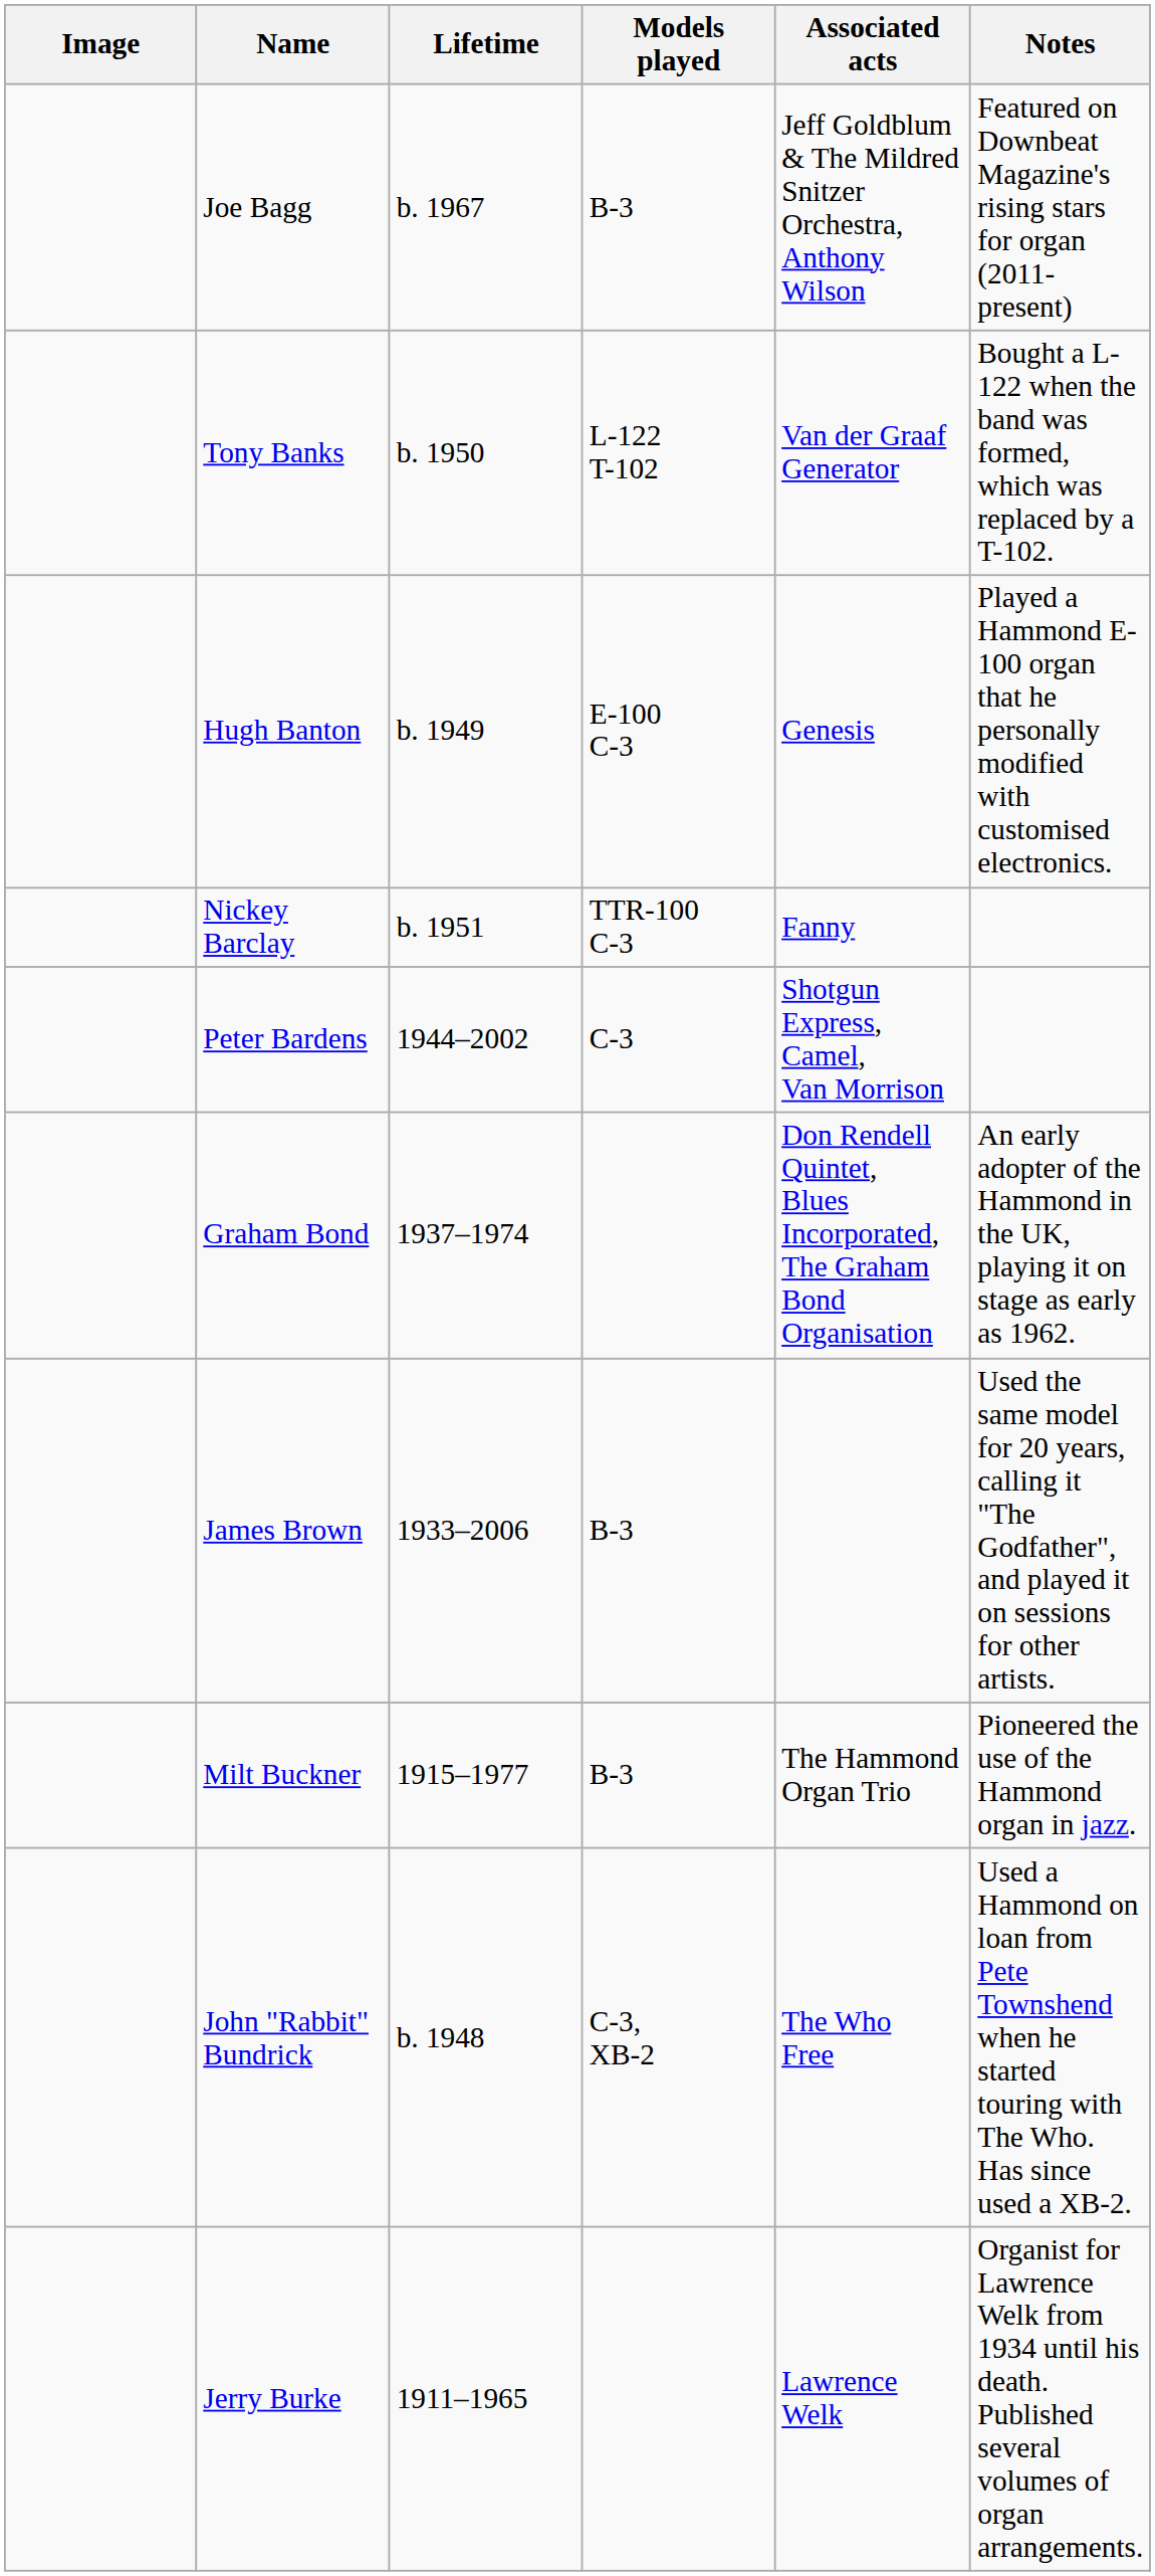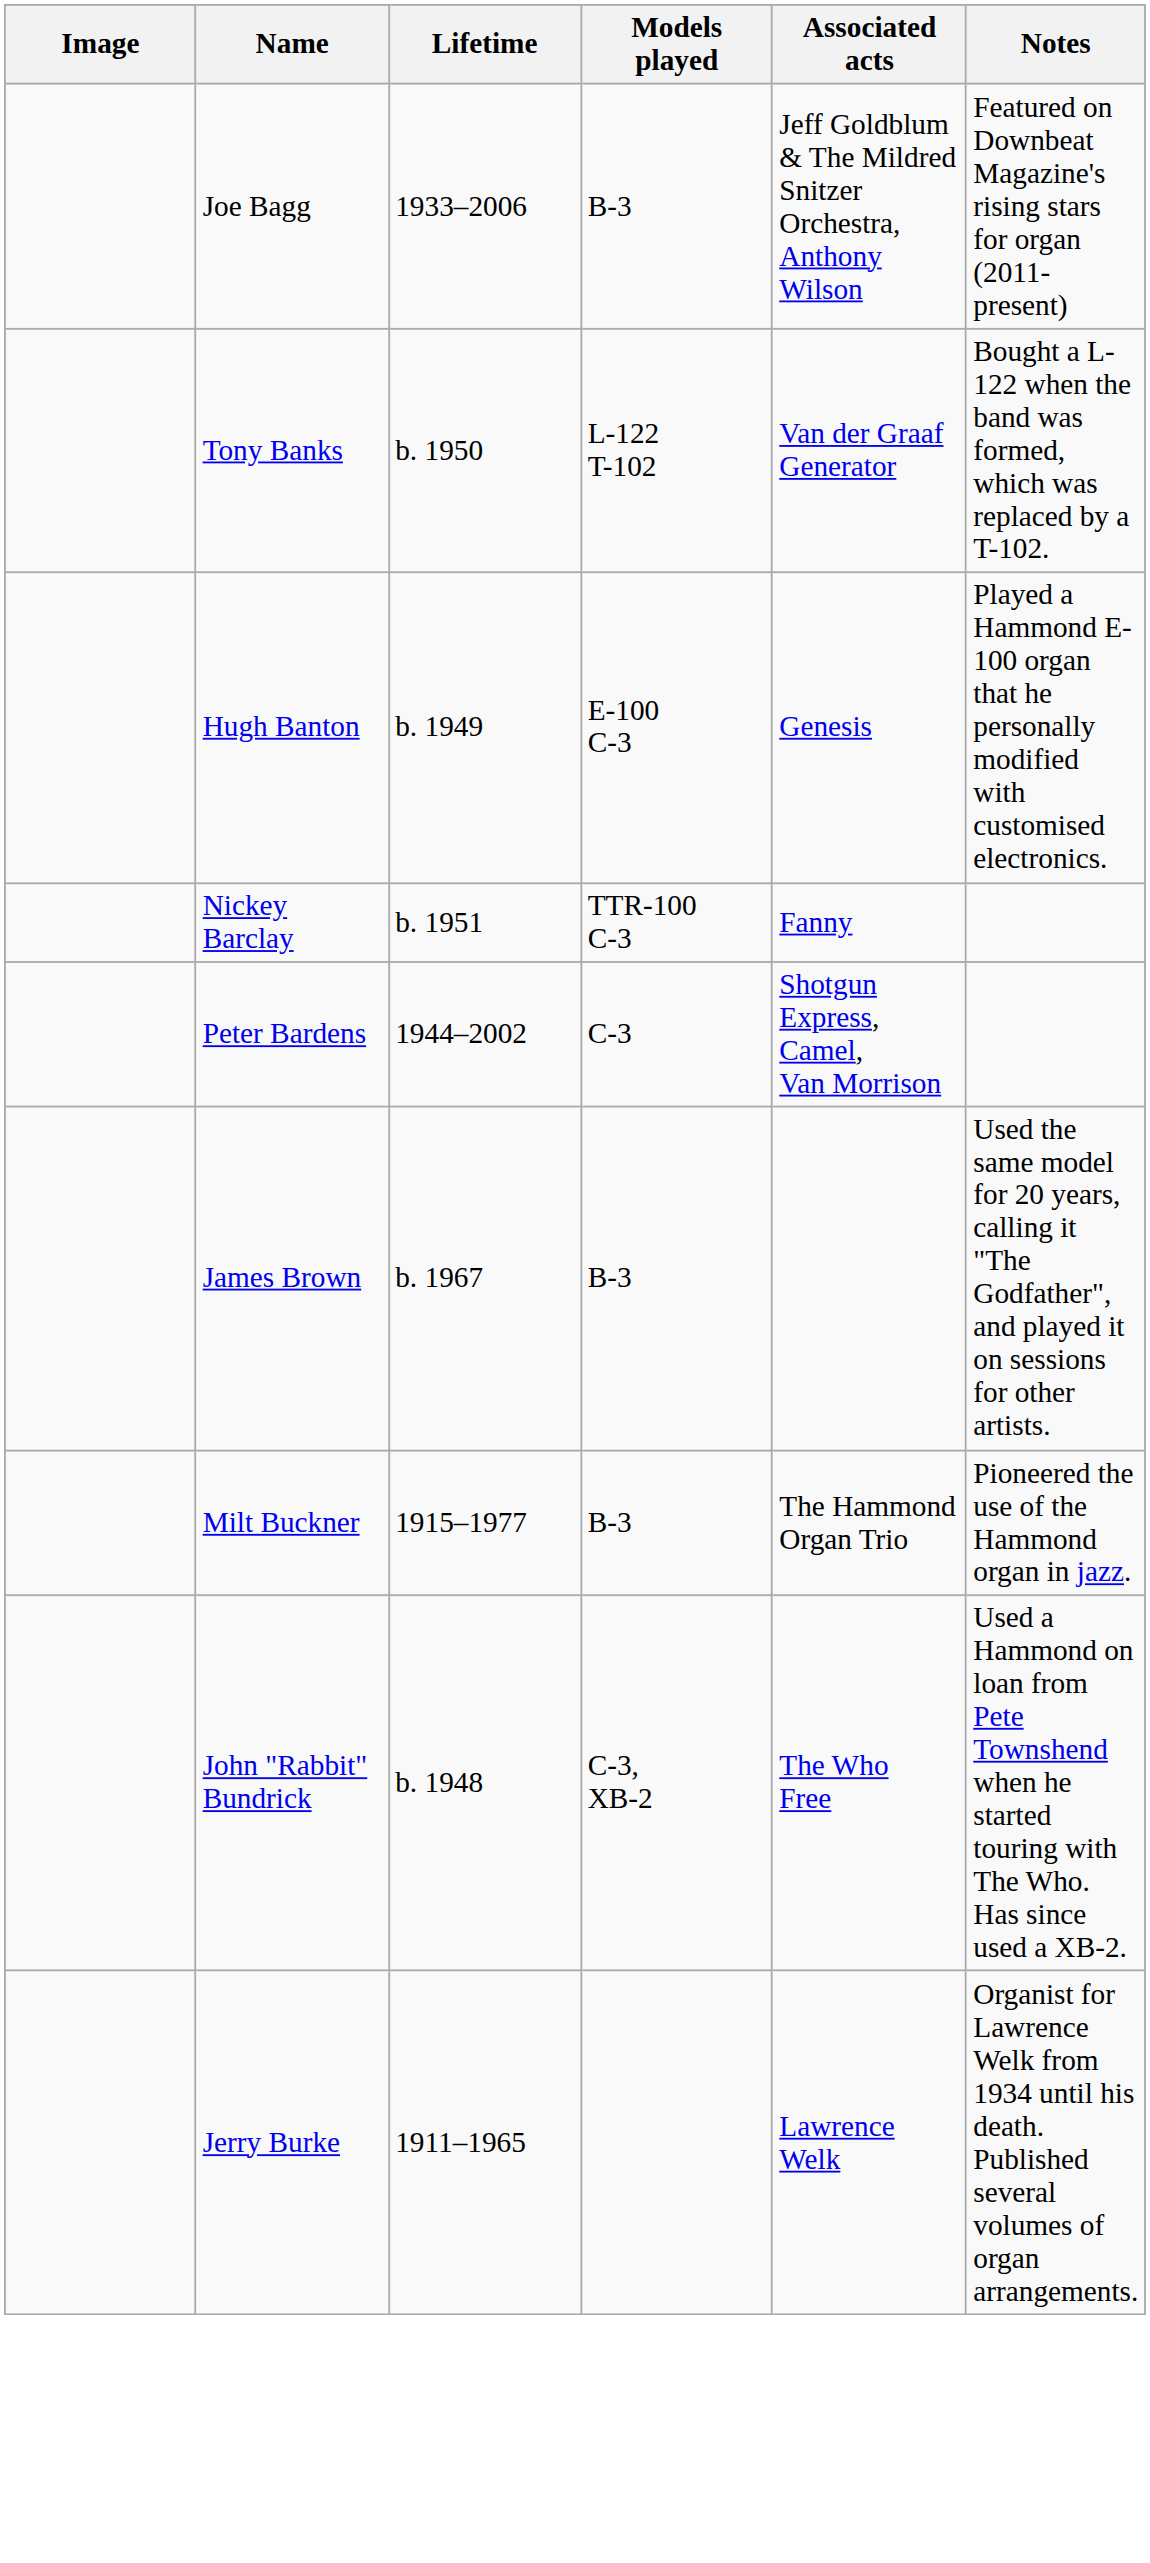Joe Bagg | Lifetime: b. 1967 -> 1933–2006
- row: Graham Bond | 1937–1974 | Don Rendell Quintet, Blues Incorporated, The Graham Bond Organisation | An early adopter of the Hammond in the UK, playing it on stage as early as 1962.
James Brown | Lifetime: 1933–2006 -> b. 1967
